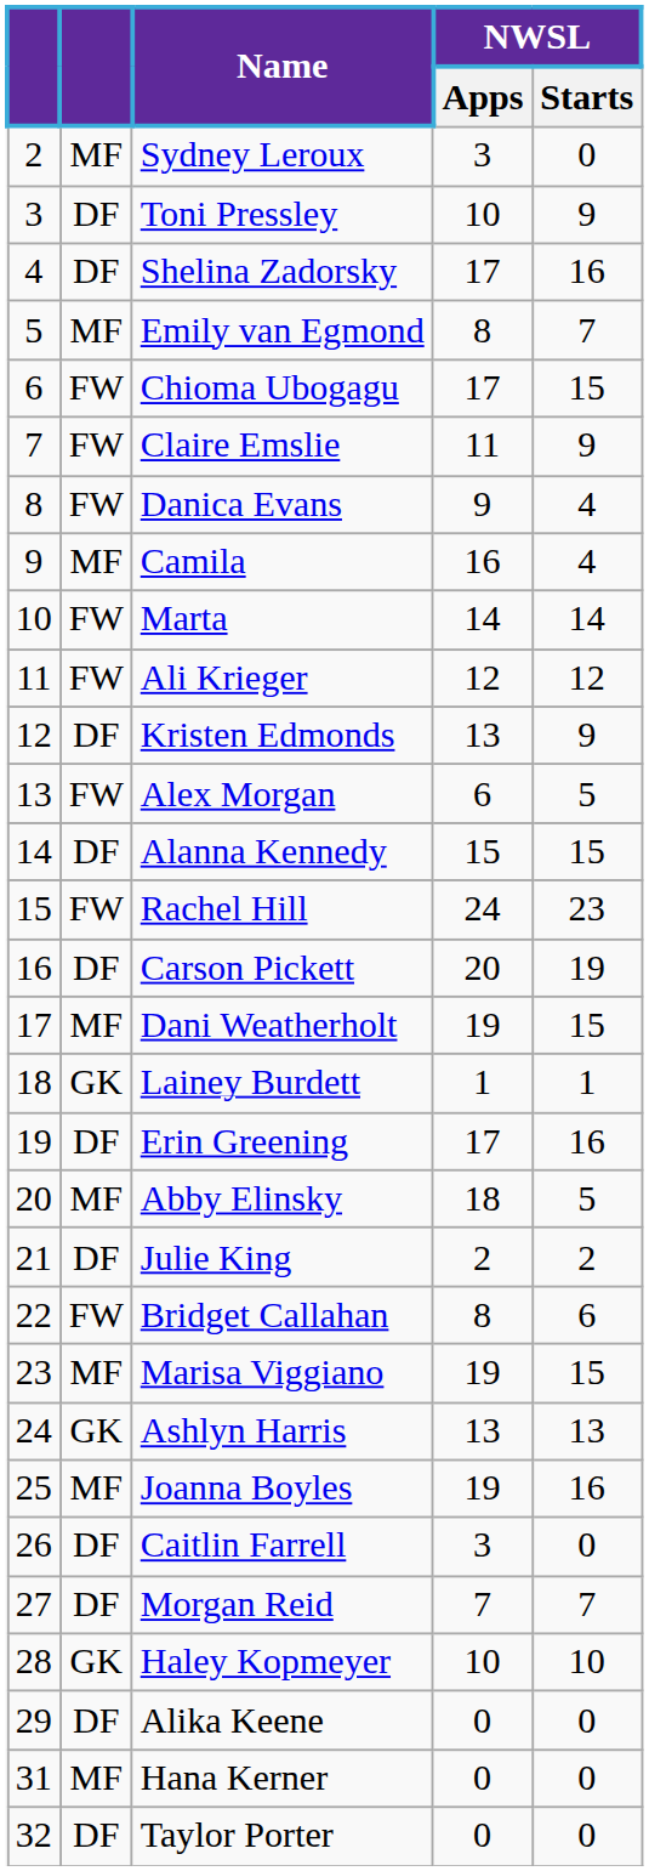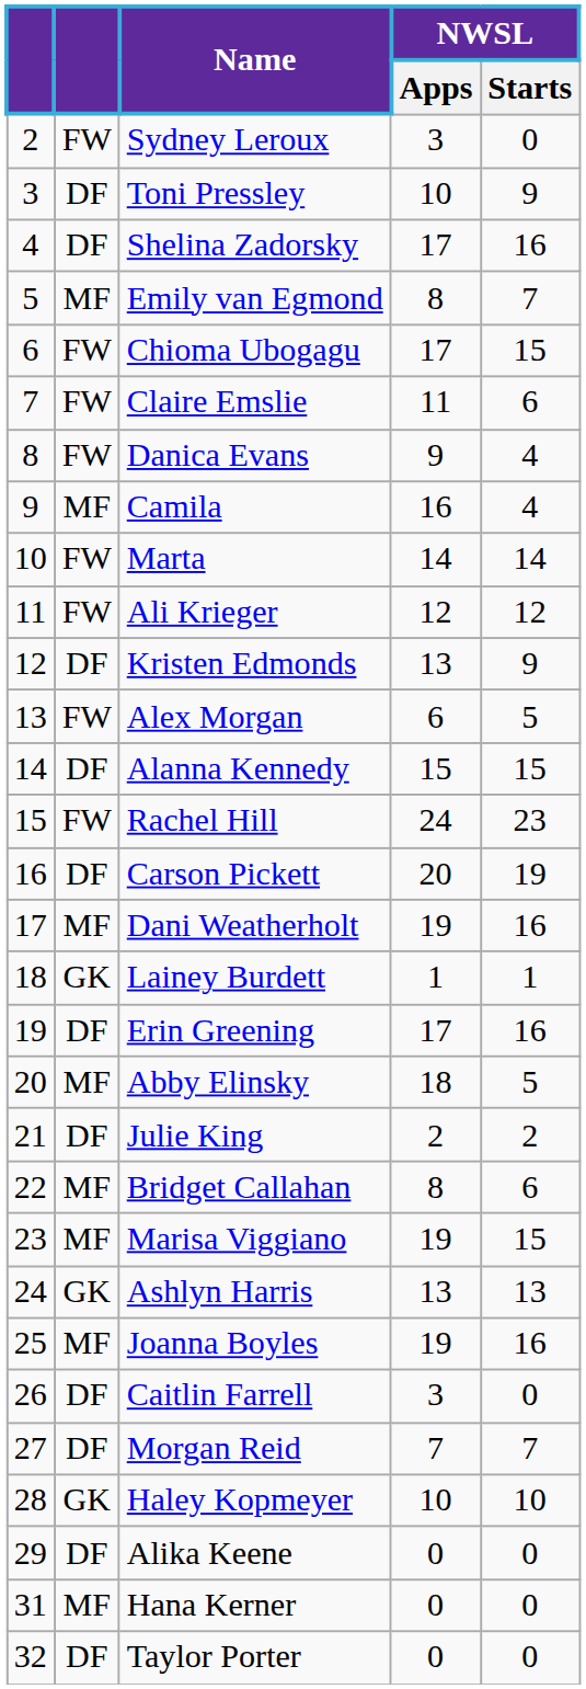Sydney Leroux | column 2: MF -> FW
Claire Emslie | NWSL / Starts: 9 -> 6
Dani Weatherholt | NWSL / Starts: 15 -> 16
Bridget Callahan | column 2: FW -> MF
